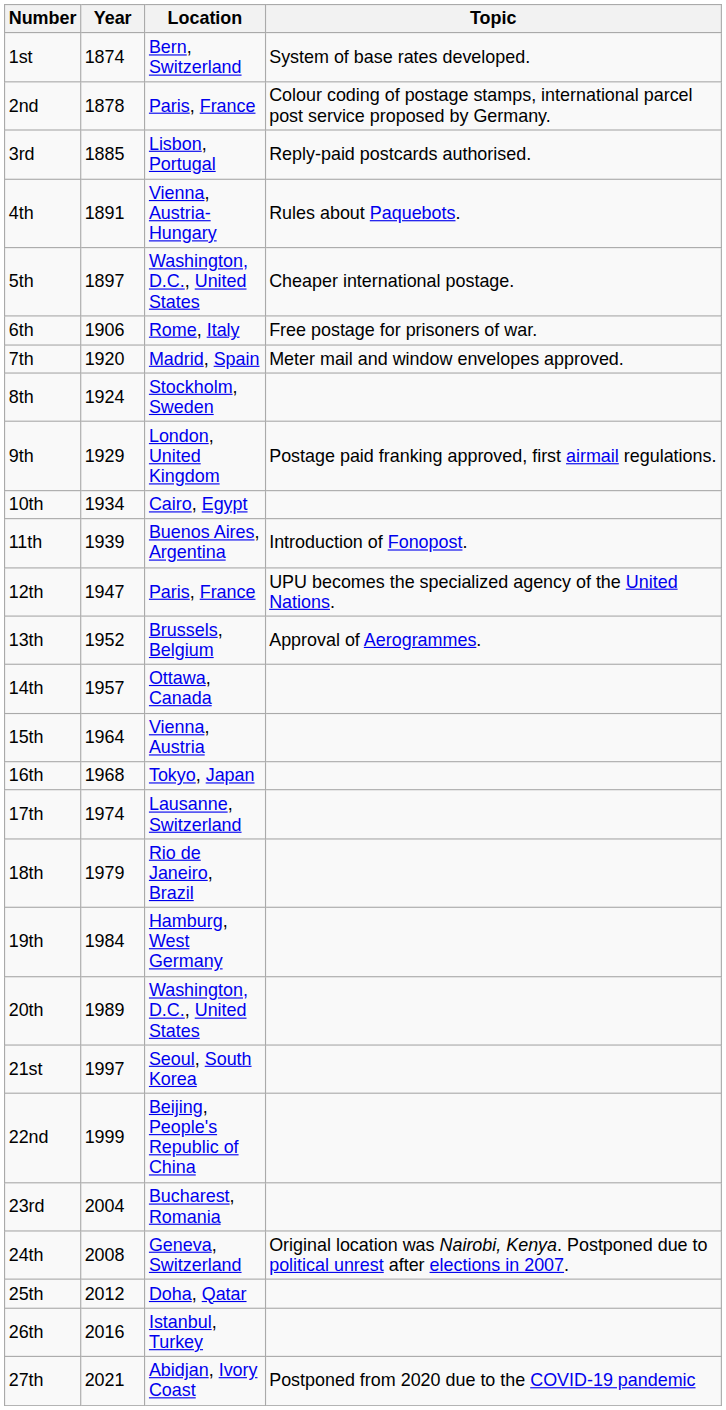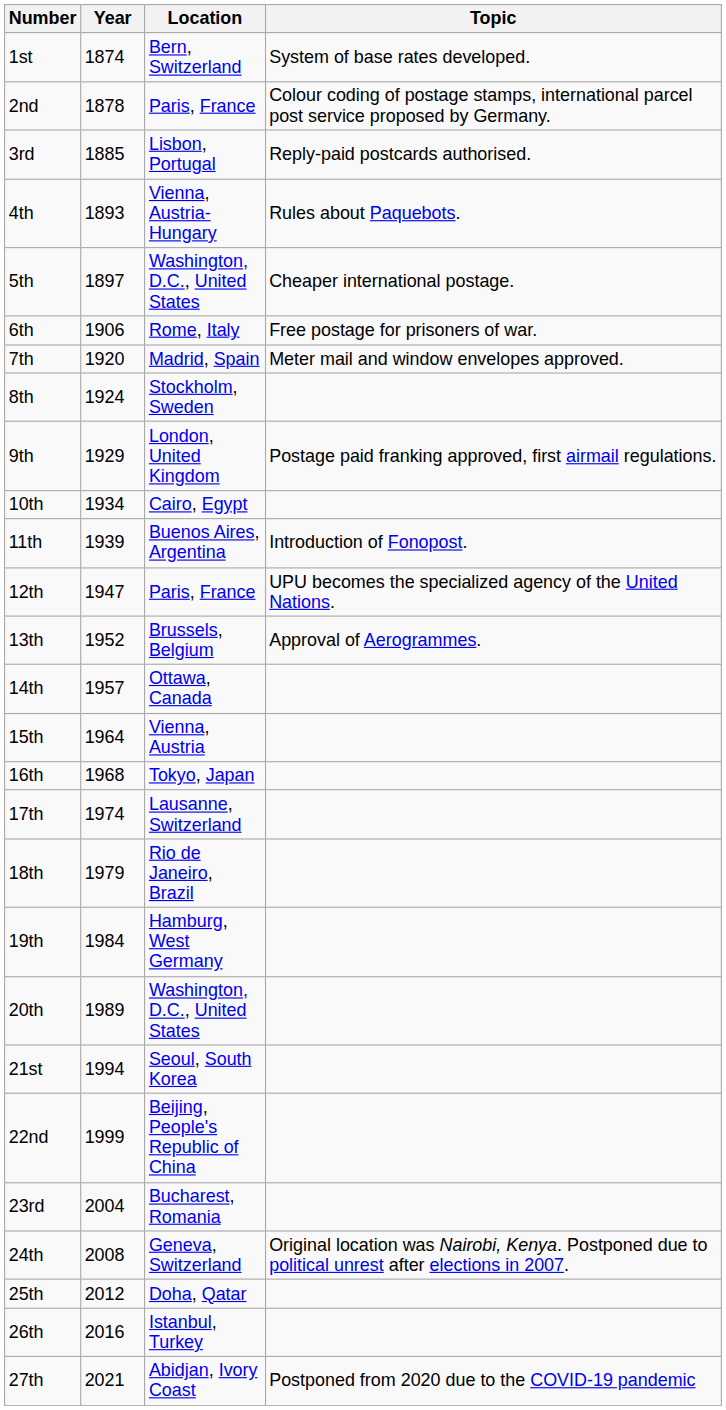4th | Year: 1891 -> 1893
21st | Year: 1997 -> 1994
